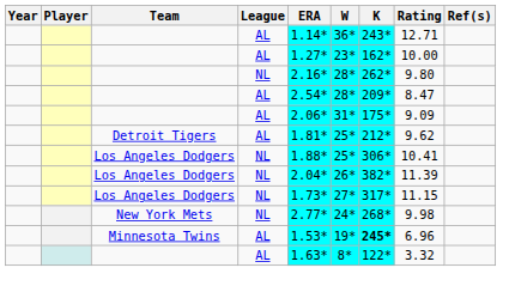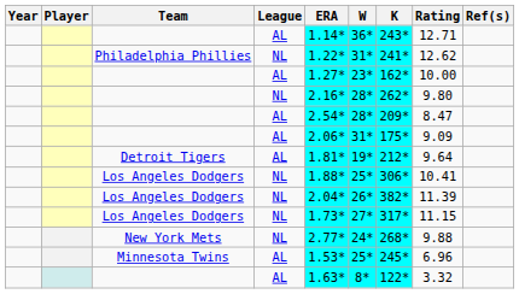+ row: Philadelphia Phillies | NL | 1.22* | 31* | 241* | 12.62
Detroit Tigers | W: 25* -> 19*
Detroit Tigers | Rating: 9.62 -> 9.64
New York Mets | Rating: 9.98 -> 9.88
Minnesota Twins | W: 19* -> 25*
Minnesota Twins | K: bold -> normal
